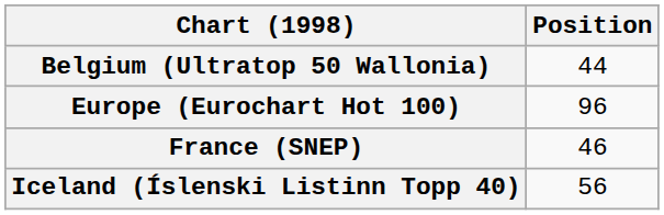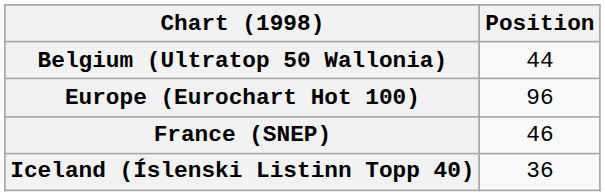Iceland (Íslenski Listinn Topp 40) | Position: 56 -> 36
